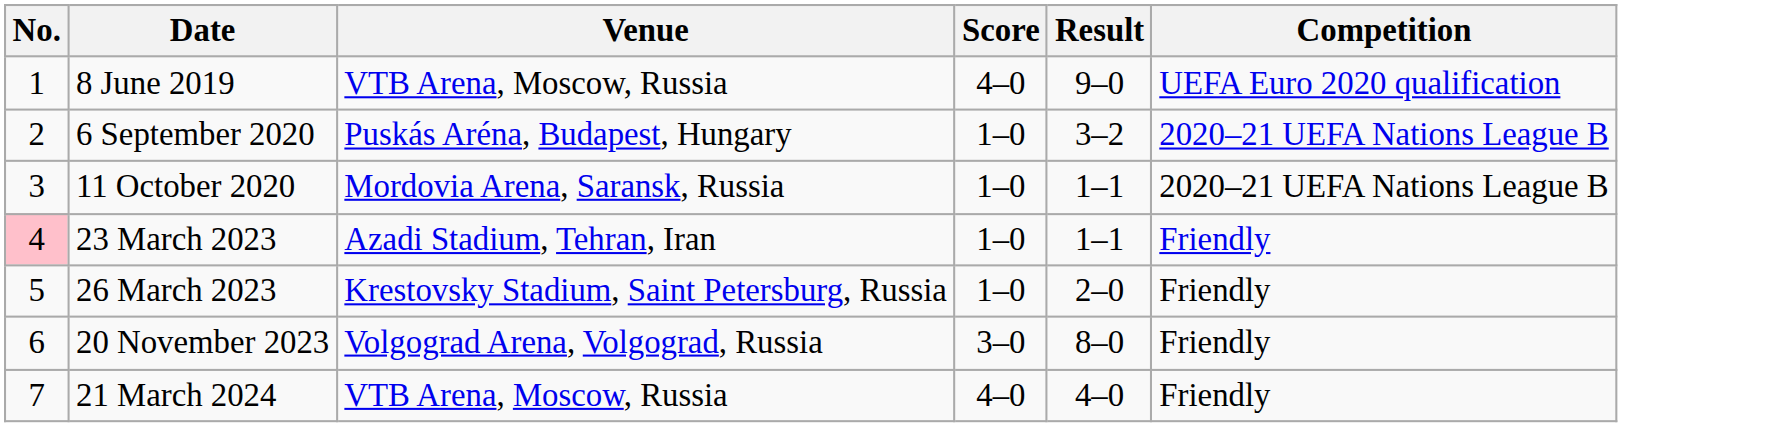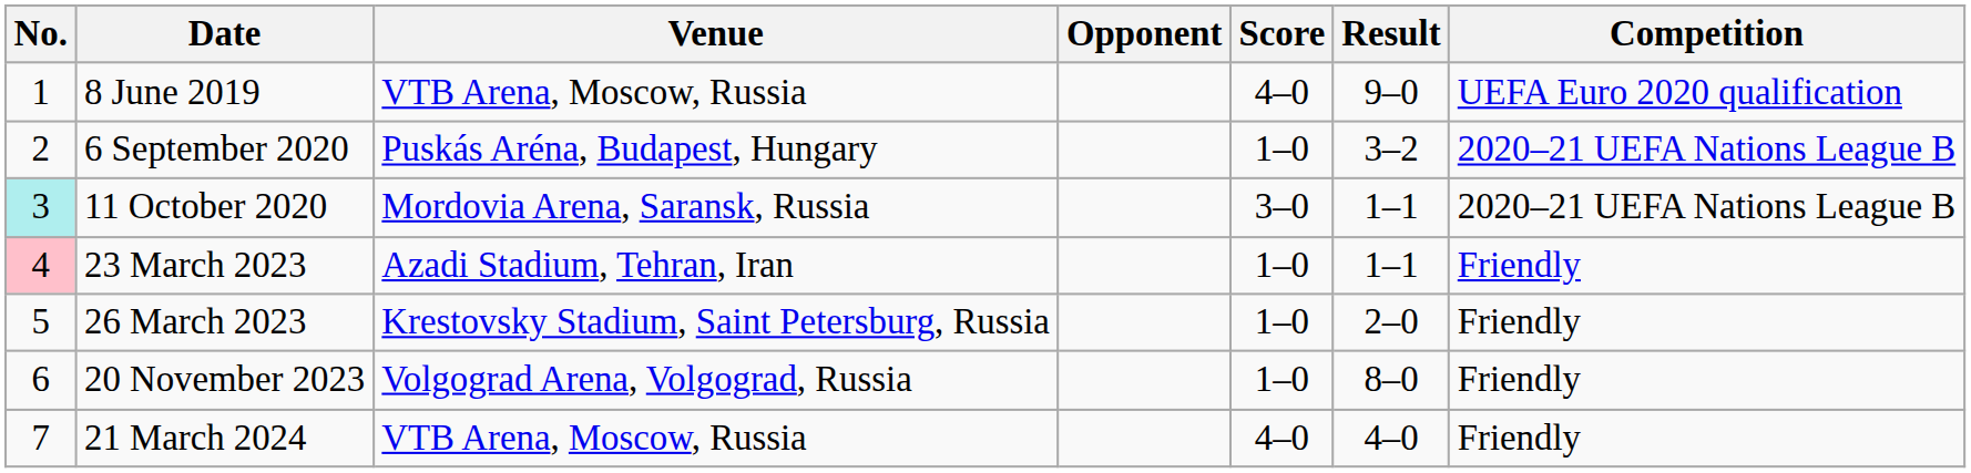+ column: Opponent
11 October 2020 | No.: no background -> paleturquoise background
11 October 2020 | Score: 1–0 -> 3–0
20 November 2023 | Score: 3–0 -> 1–0
